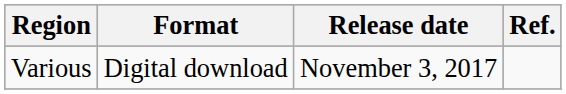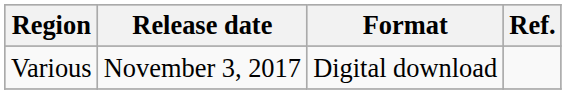columns swapped: Release date <-> Format
